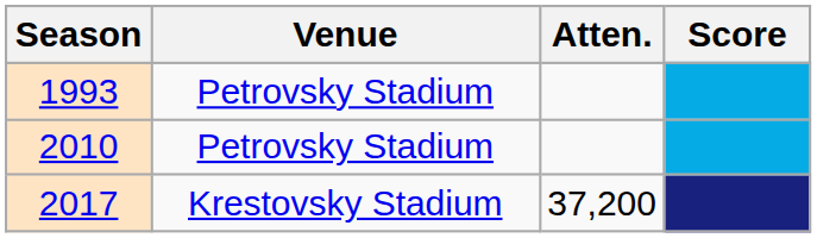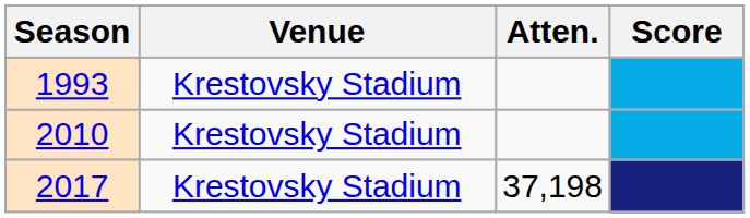1993 | Venue: Petrovsky Stadium -> Krestovsky Stadium
2010 | Venue: Petrovsky Stadium -> Krestovsky Stadium
2017 | Atten.: 37,200 -> 37,198
